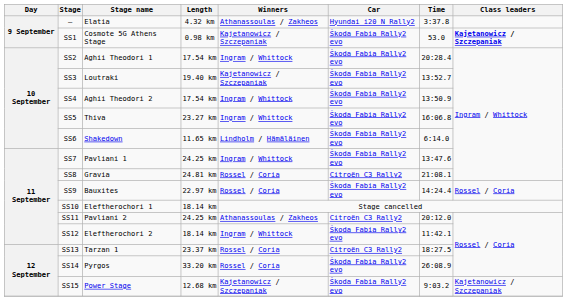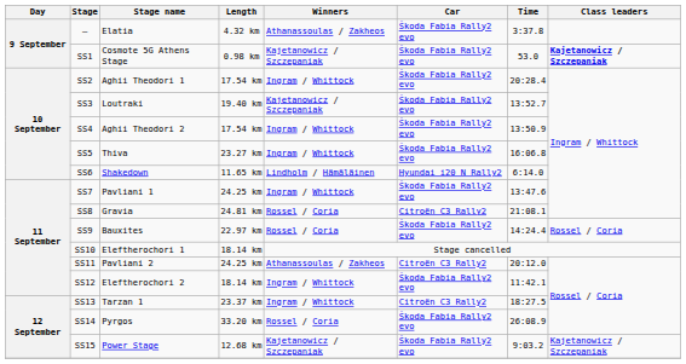— | Car: Hyundai i20 N Rally2 -> Škoda Fabia Rally2 evo
SS6 | Car: Škoda Fabia Rally2 evo -> Hyundai i20 N Rally2
SS13 | Winners: Rossel / Coria -> Ingram / Whittock
